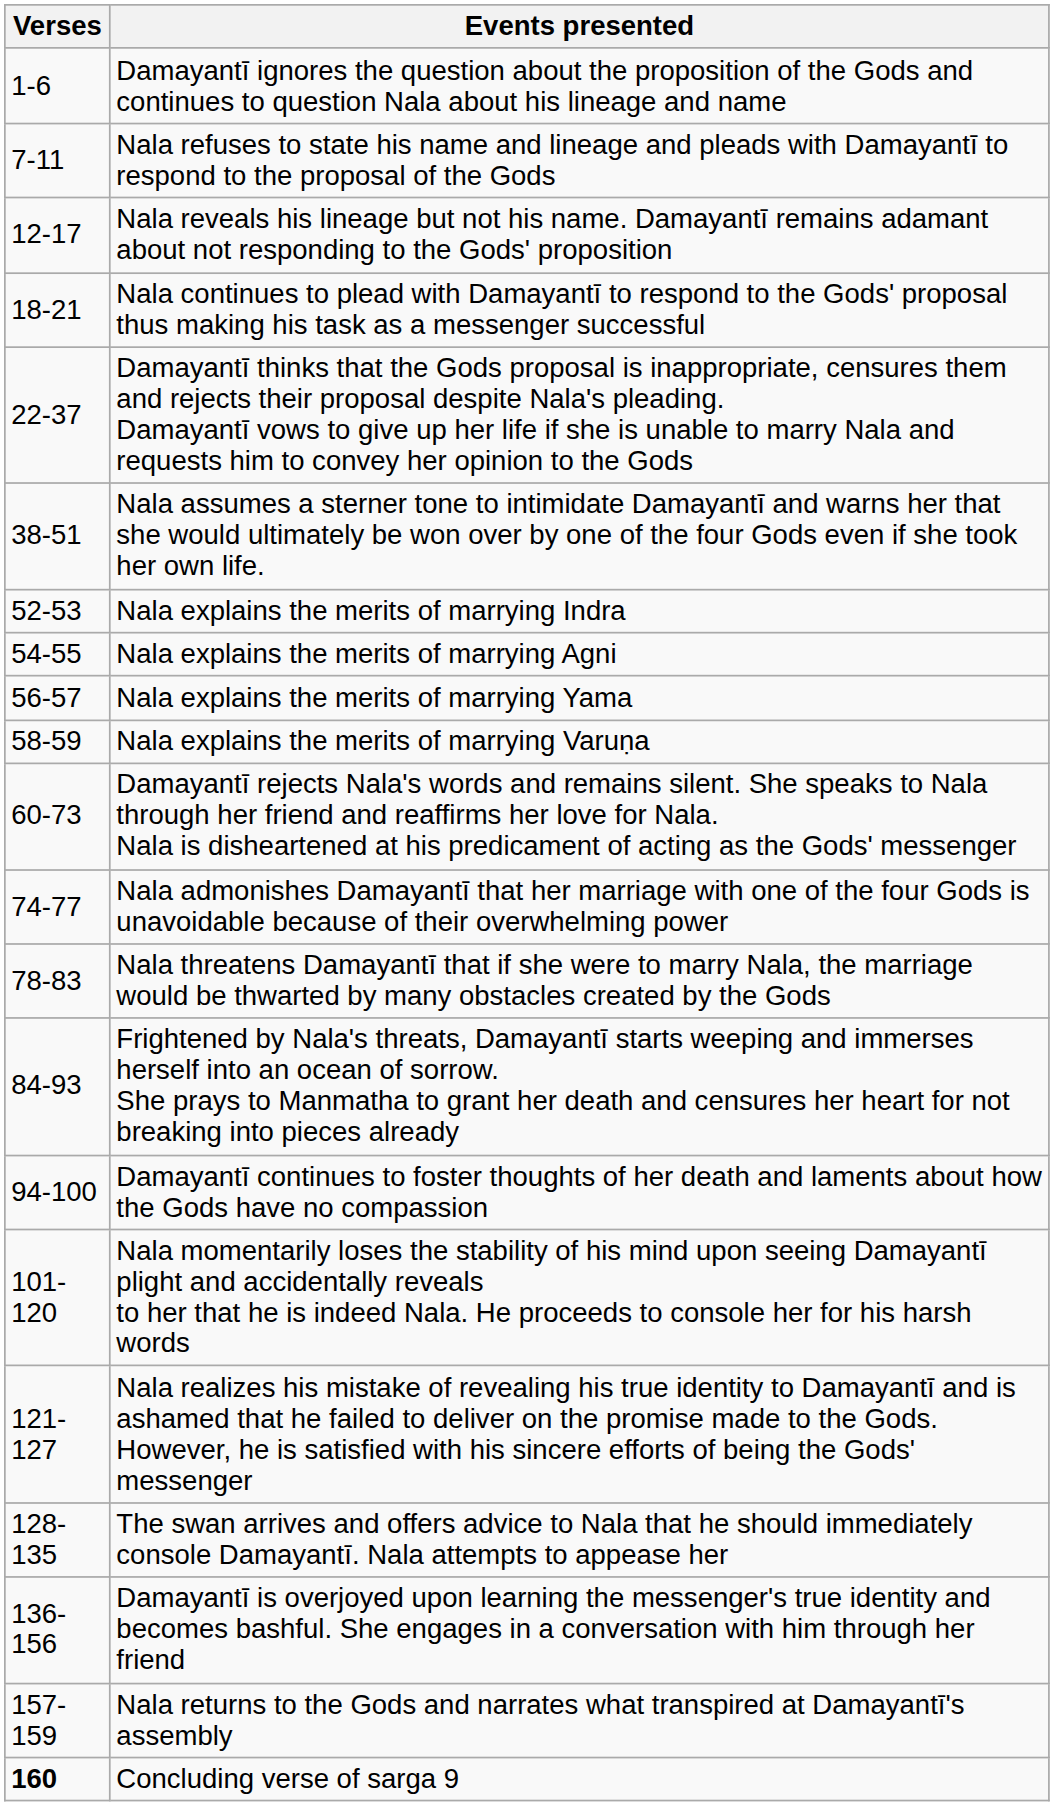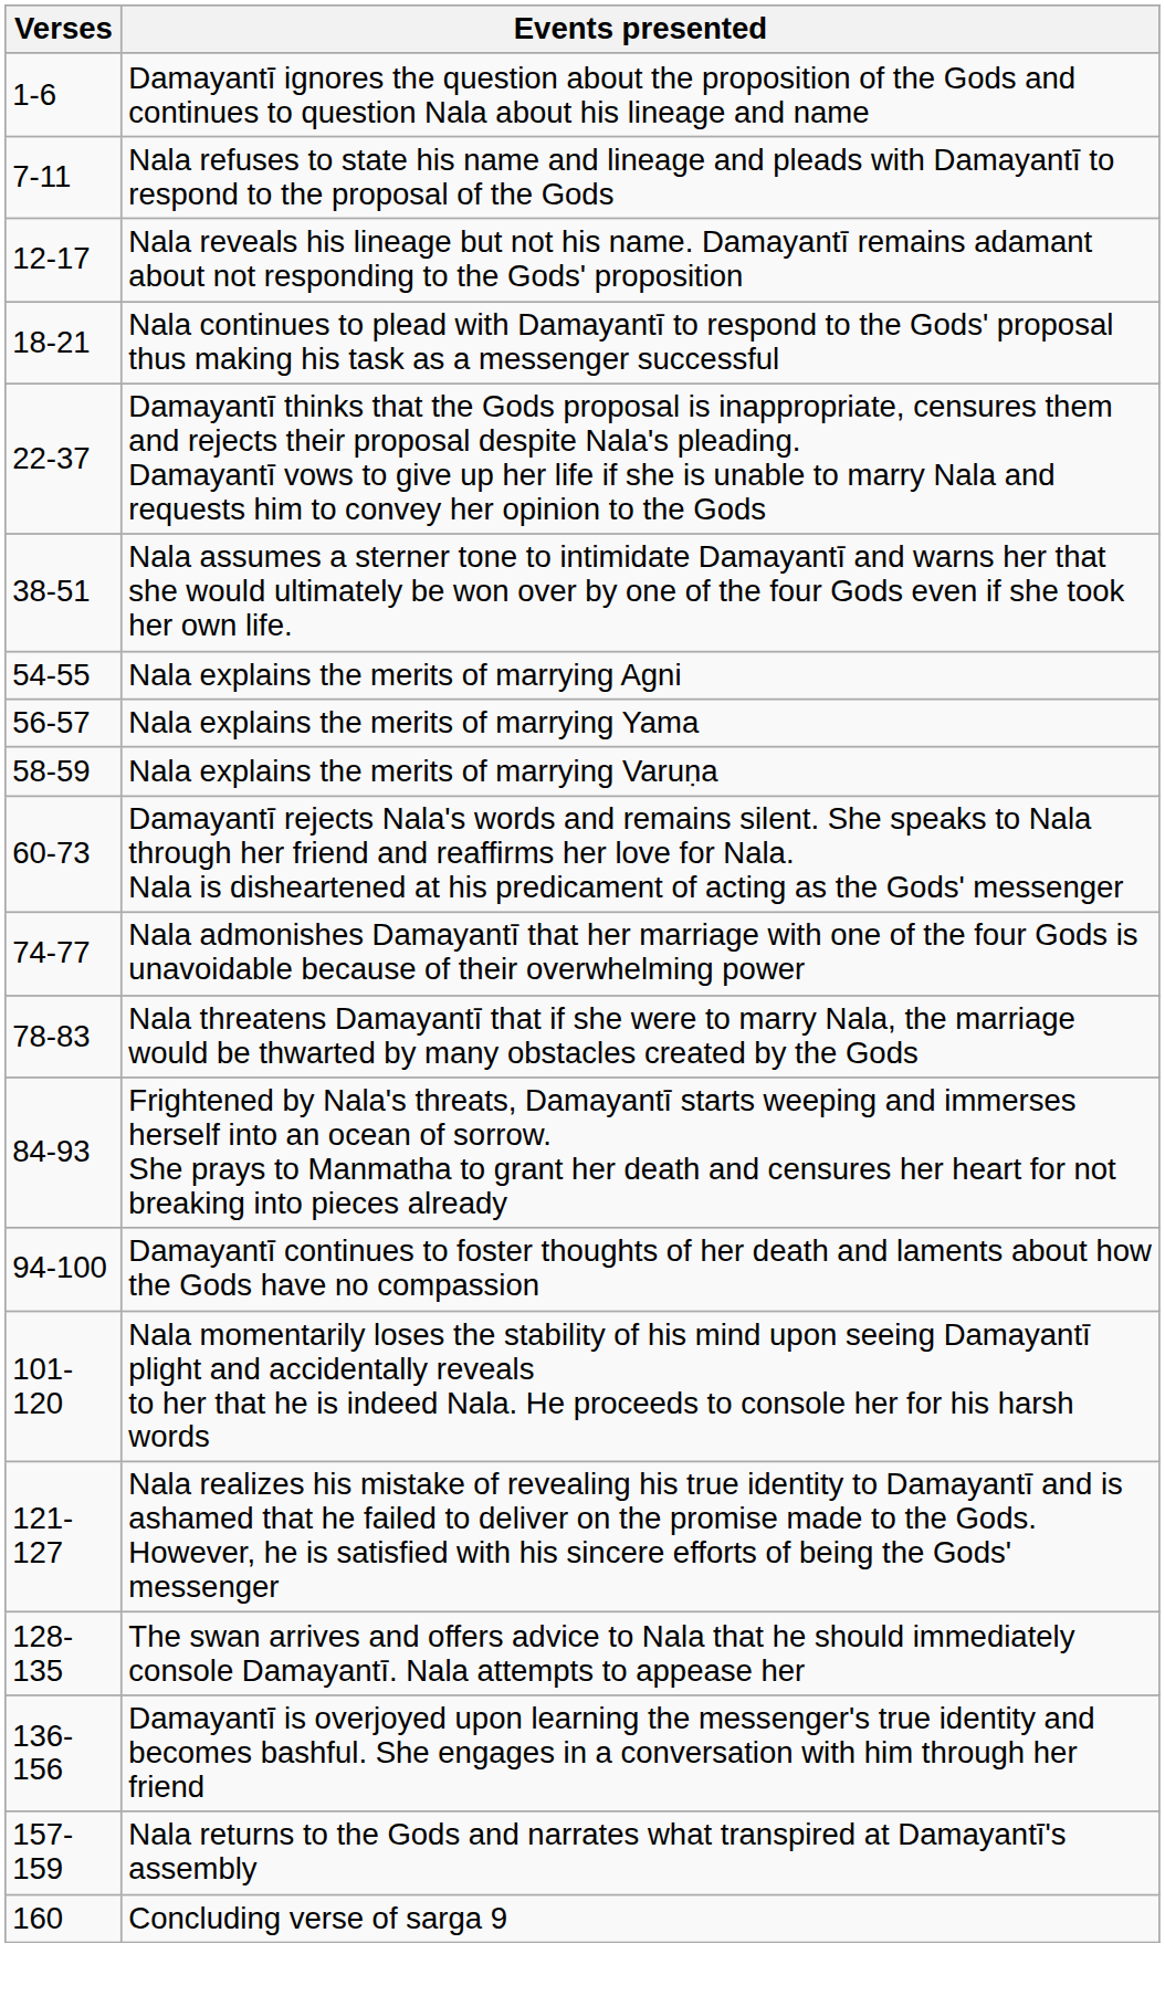- row: 52-53 | Nala explains the merits of marrying Indra
Concluding verse of sarga 9 | Verses: bold -> normal
